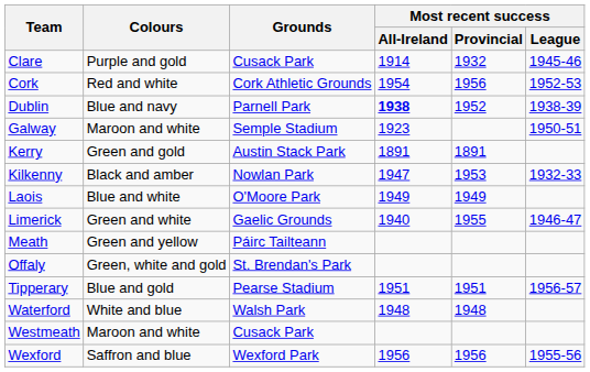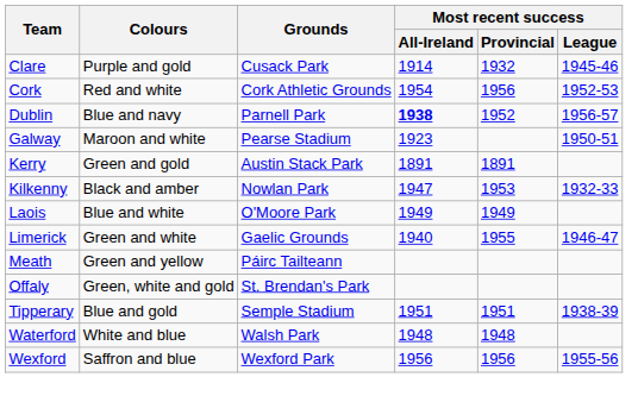Dublin | Most recent success / League: 1938-39 -> 1956-57
Galway | Grounds: Semple Stadium -> Pearse Stadium
Tipperary | Grounds: Pearse Stadium -> Semple Stadium
Tipperary | Most recent success / League: 1956-57 -> 1938-39
- row: Westmeath | Maroon and white | Cusack Park
